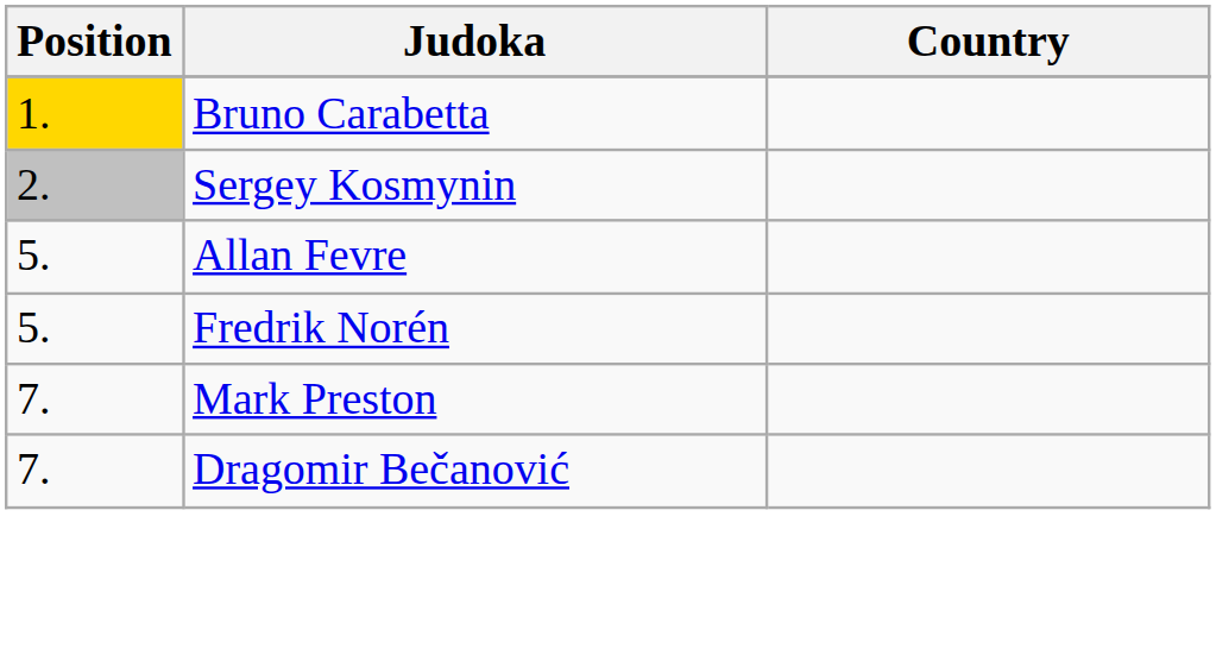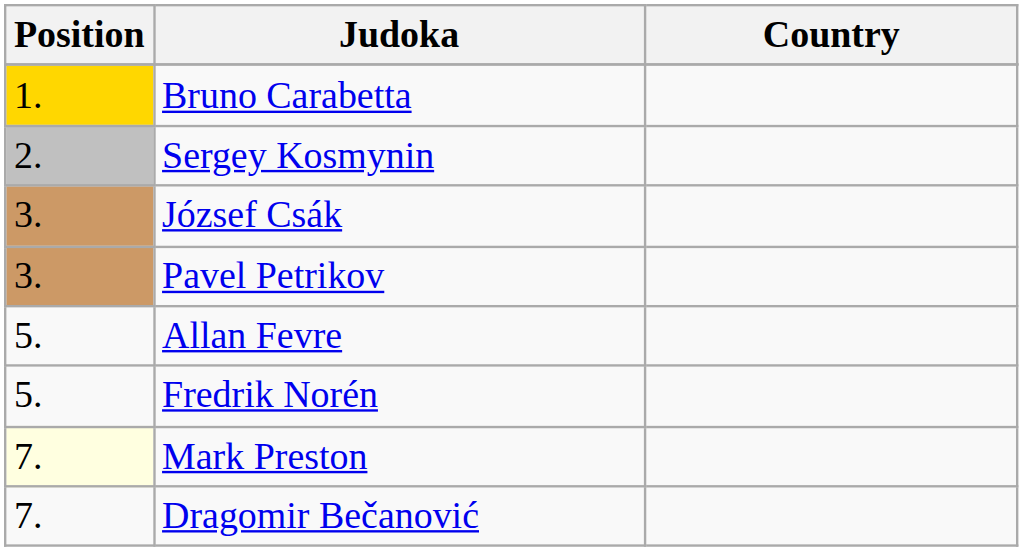+ row: 3. | József Csák
+ row: 3. | Pavel Petrikov
Mark Preston | Position: no background -> lightyellow background
